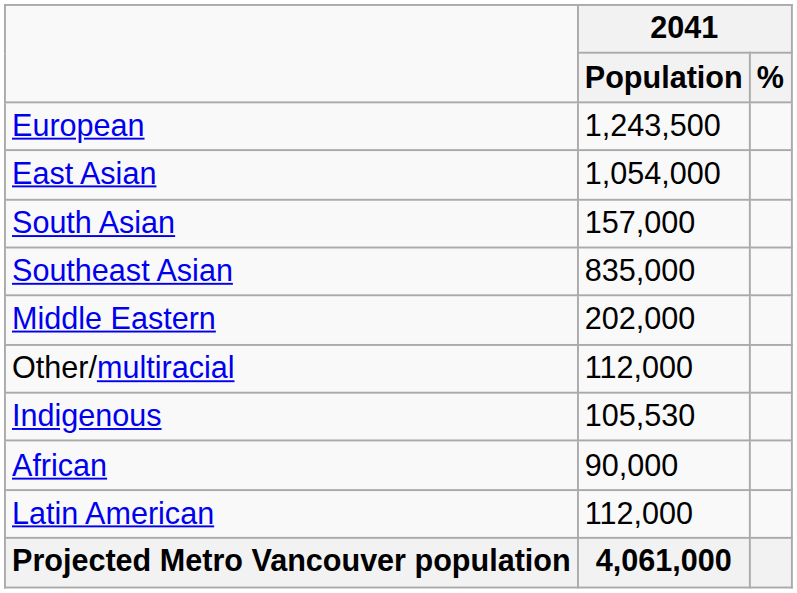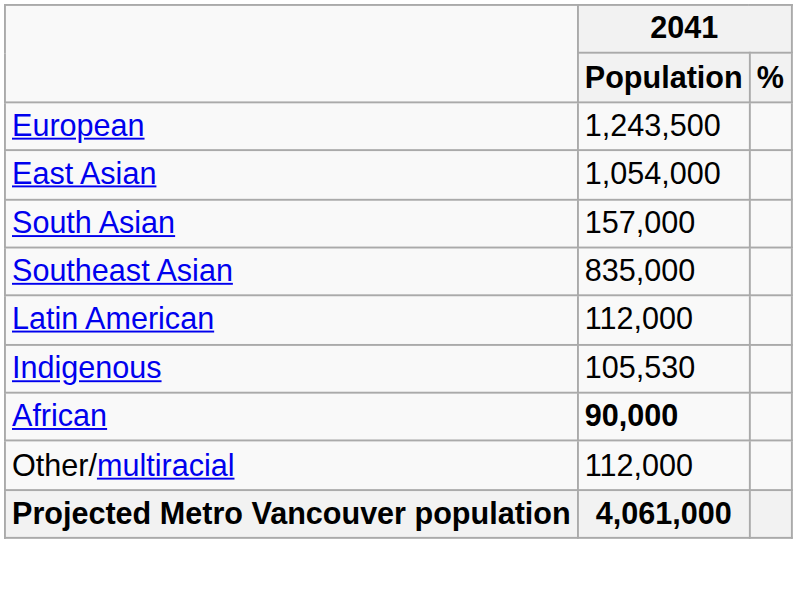- row: Middle Eastern | 202,000
rows swapped: Latin American <-> Other/multiracial
African | 2041 / Population: normal -> bold
